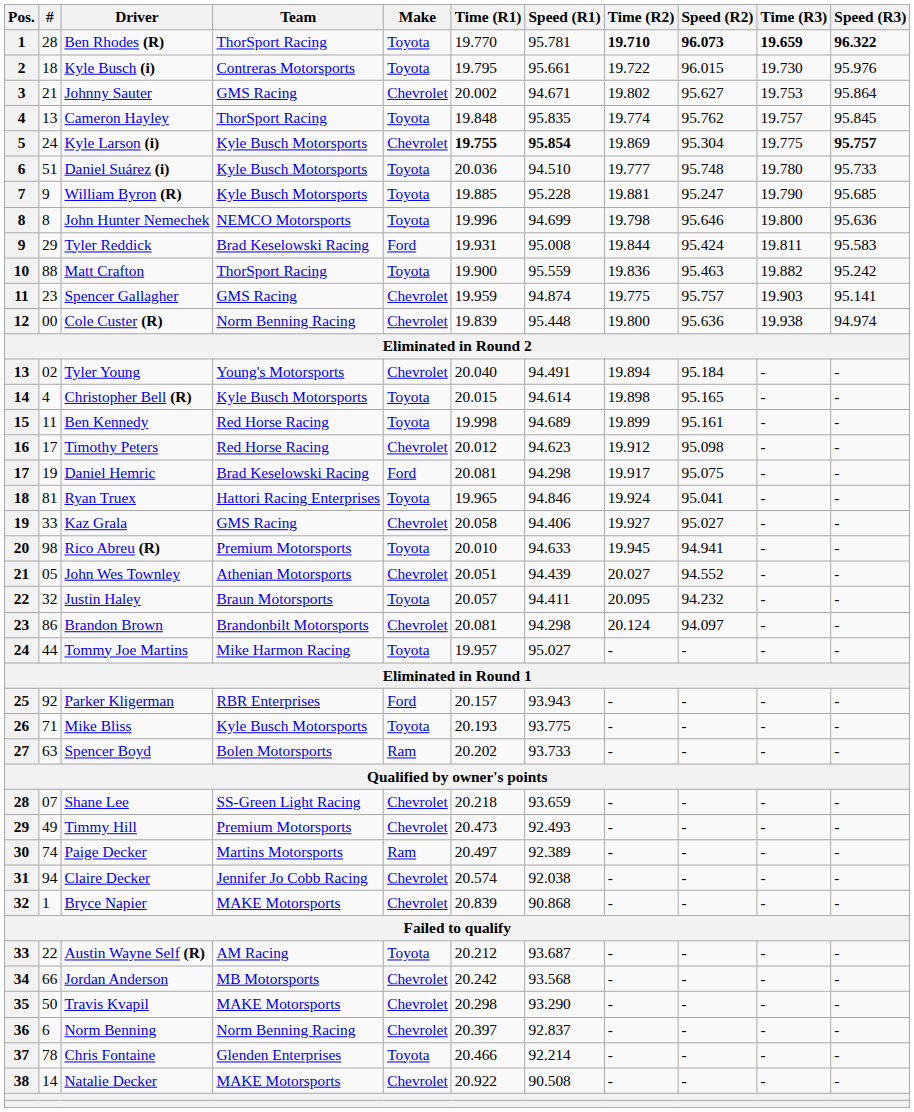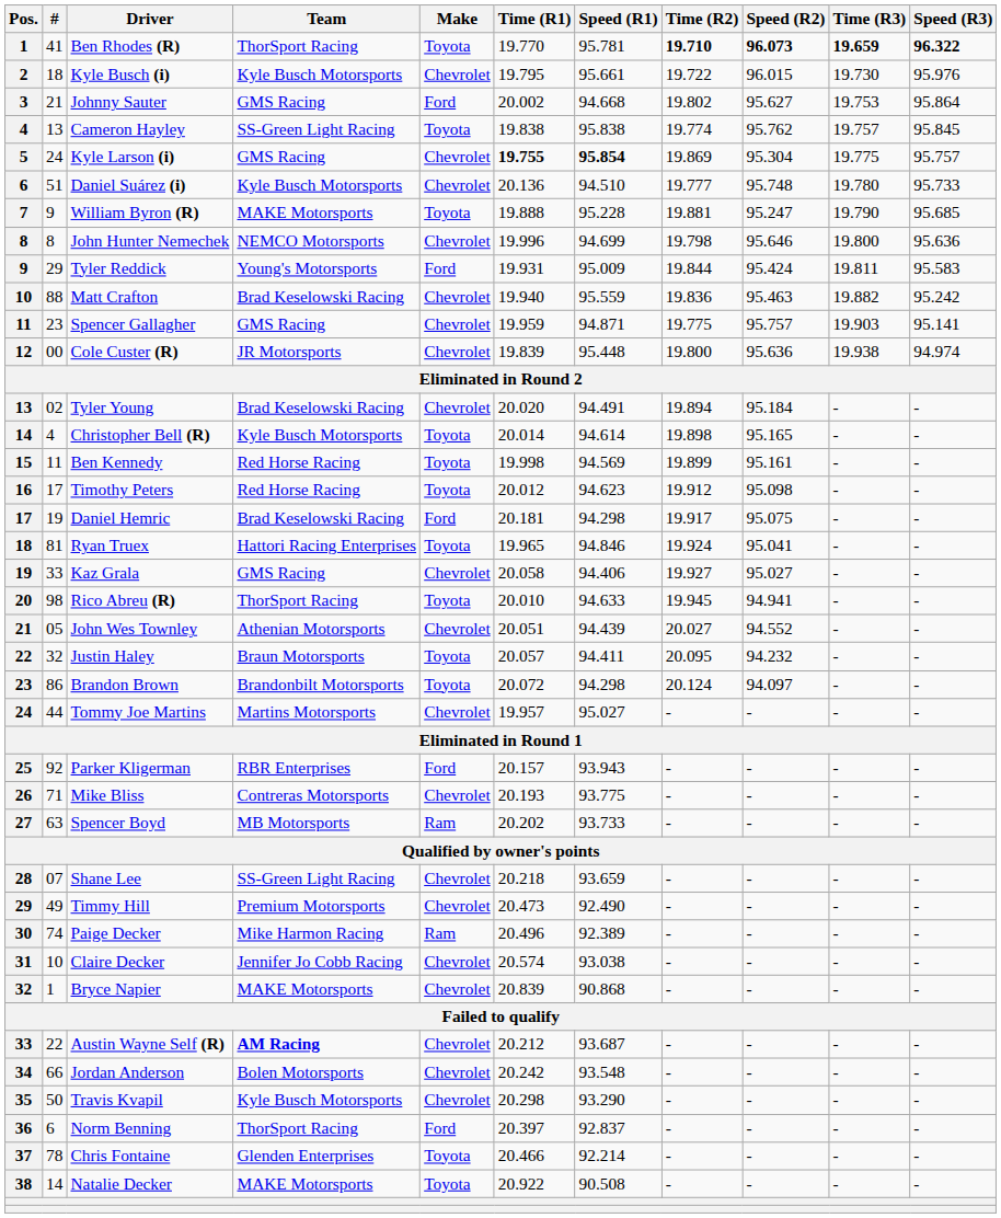Ben Rhodes (R) | #: 28 -> 41
Kyle Busch (i) | Team: Contreras Motorsports -> Kyle Busch Motorsports
Kyle Busch (i) | Make: Toyota -> Chevrolet
Johnny Sauter | Make: Chevrolet -> Ford
Johnny Sauter | Speed (R1): 94.671 -> 94.668
Cameron Hayley | Team: ThorSport Racing -> SS-Green Light Racing
Cameron Hayley | Time (R1): 19.848 -> 19.838
Cameron Hayley | Speed (R1): 95.835 -> 95.838
Kyle Larson (i) | Team: Kyle Busch Motorsports -> GMS Racing
Kyle Larson (i) | Speed (R3): bold -> normal
Daniel Suárez (i) | Make: Toyota -> Chevrolet
Daniel Suárez (i) | Time (R1): 20.036 -> 20.136
William Byron (R) | Team: Kyle Busch Motorsports -> MAKE Motorsports
William Byron (R) | Time (R1): 19.885 -> 19.888
John Hunter Nemechek | Make: Toyota -> Chevrolet
Tyler Reddick | Team: Brad Keselowski Racing -> Young's Motorsports
Tyler Reddick | Speed (R1): 95.008 -> 95.009
Matt Crafton | Team: ThorSport Racing -> Brad Keselowski Racing
Matt Crafton | Make: Toyota -> Chevrolet
Matt Crafton | Time (R1): 19.900 -> 19.940
Spencer Gallagher | Speed (R1): 94.874 -> 94.871
Cole Custer (R) | Team: Norm Benning Racing -> JR Motorsports
Tyler Young | Team: Young's Motorsports -> Brad Keselowski Racing
Tyler Young | Time (R1): 20.040 -> 20.020
Christopher Bell (R) | Time (R1): 20.015 -> 20.014
Ben Kennedy | Speed (R1): 94.689 -> 94.569
Timothy Peters | Make: Chevrolet -> Toyota
Daniel Hemric | Time (R1): 20.081 -> 20.181
Rico Abreu (R) | Team: Premium Motorsports -> ThorSport Racing
Brandon Brown | Make: Chevrolet -> Toyota
Brandon Brown | Time (R1): 20.081 -> 20.072
Tommy Joe Martins | Team: Mike Harmon Racing -> Martins Motorsports
Tommy Joe Martins | Make: Toyota -> Chevrolet
Mike Bliss | Team: Kyle Busch Motorsports -> Contreras Motorsports
Mike Bliss | Make: Toyota -> Chevrolet
Spencer Boyd | Team: Bolen Motorsports -> MB Motorsports
Timmy Hill | Speed (R1): 92.493 -> 92.490
Paige Decker | Team: Martins Motorsports -> Mike Harmon Racing
Paige Decker | Time (R1): 20.497 -> 20.496
Claire Decker | #: 94 -> 10
Claire Decker | Speed (R1): 92.038 -> 93.038
Austin Wayne Self (R) | Team: normal -> bold
Austin Wayne Self (R) | Make: Toyota -> Chevrolet
Jordan Anderson | Team: MB Motorsports -> Bolen Motorsports
Jordan Anderson | Speed (R1): 93.568 -> 93.548
Travis Kvapil | Team: MAKE Motorsports -> Kyle Busch Motorsports
Norm Benning | Team: Norm Benning Racing -> ThorSport Racing
Norm Benning | Make: Chevrolet -> Ford
Natalie Decker | Make: Chevrolet -> Toyota
